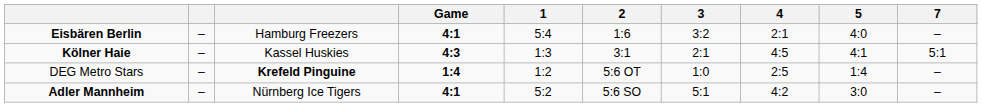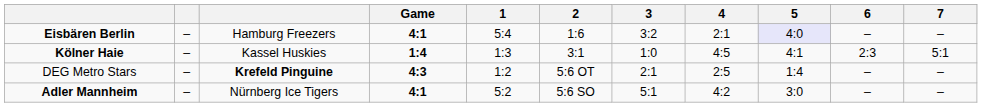+ column: 6 | – | 2:3 | – | –
Eisbären Berlin | 5: no background -> lavender background
Kölner Haie | Game: 4:3 -> 1:4
Kölner Haie | 3: 2:1 -> 1:0
DEG Metro Stars | Game: 1:4 -> 4:3
DEG Metro Stars | 3: 1:0 -> 2:1
